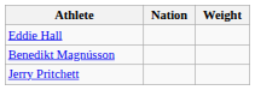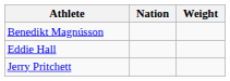rows swapped: Eddie Hall <-> Benedikt Magnússon
